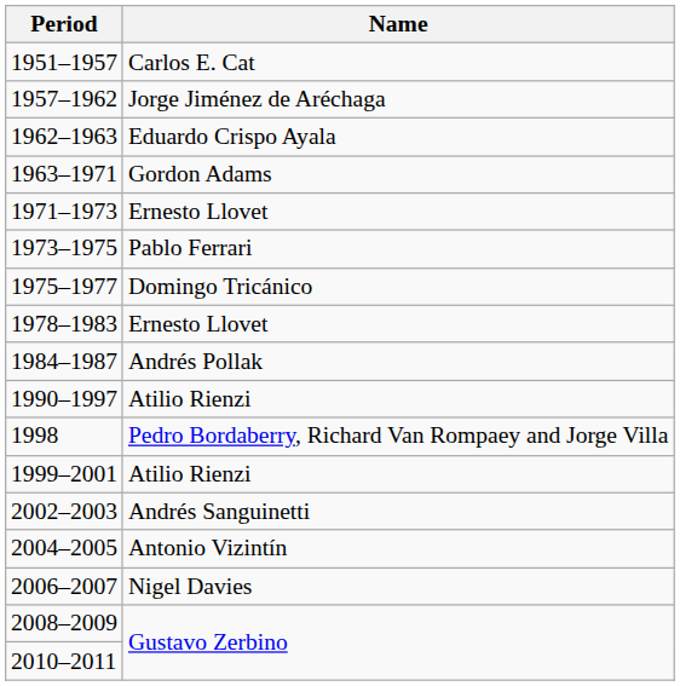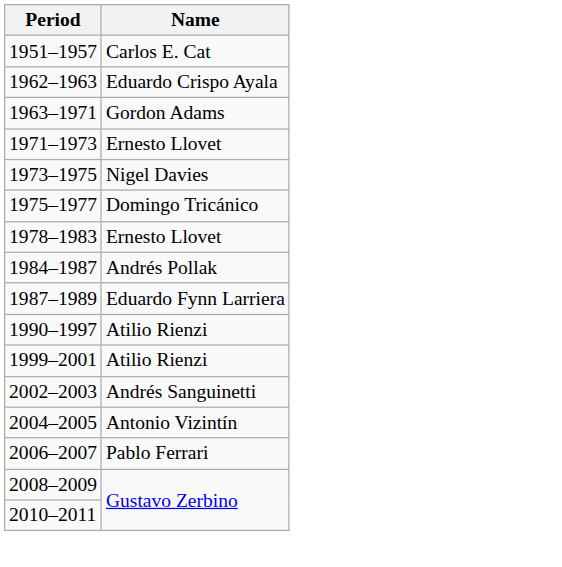- row: 1957–1962 | Jorge Jiménez de Aréchaga
1973–1975 | Name: Pablo Ferrari -> Nigel Davies
+ row: 1987–1989 | Eduardo Fynn Larriera
- row: 1998 | Pedro Bordaberry, Richard Van Rompaey and Jorge Villa
2006–2007 | Name: Nigel Davies -> Pablo Ferrari
